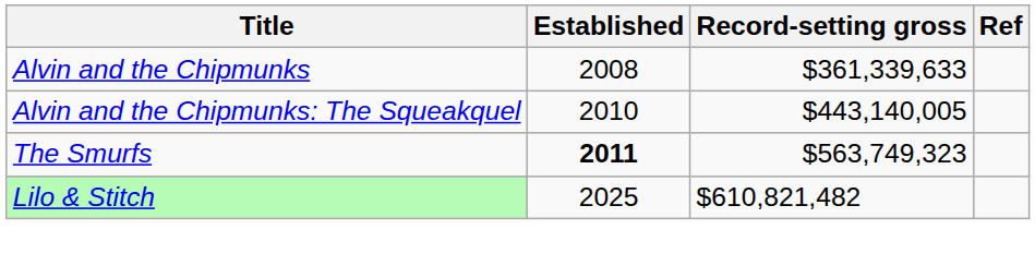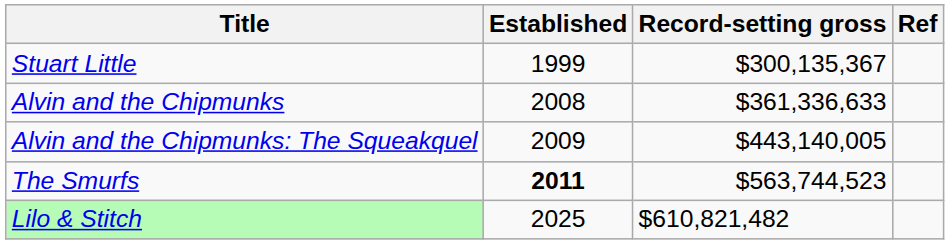+ row: Stuart Little | 1999 | $300,135,367
Alvin and the Chipmunks | Record-setting gross: $361,339,633 -> $361,336,633
Alvin and the Chipmunks: The Squeakquel | Established: 2010 -> 2009
The Smurfs | Record-setting gross: $563,749,323 -> $563,744,523
